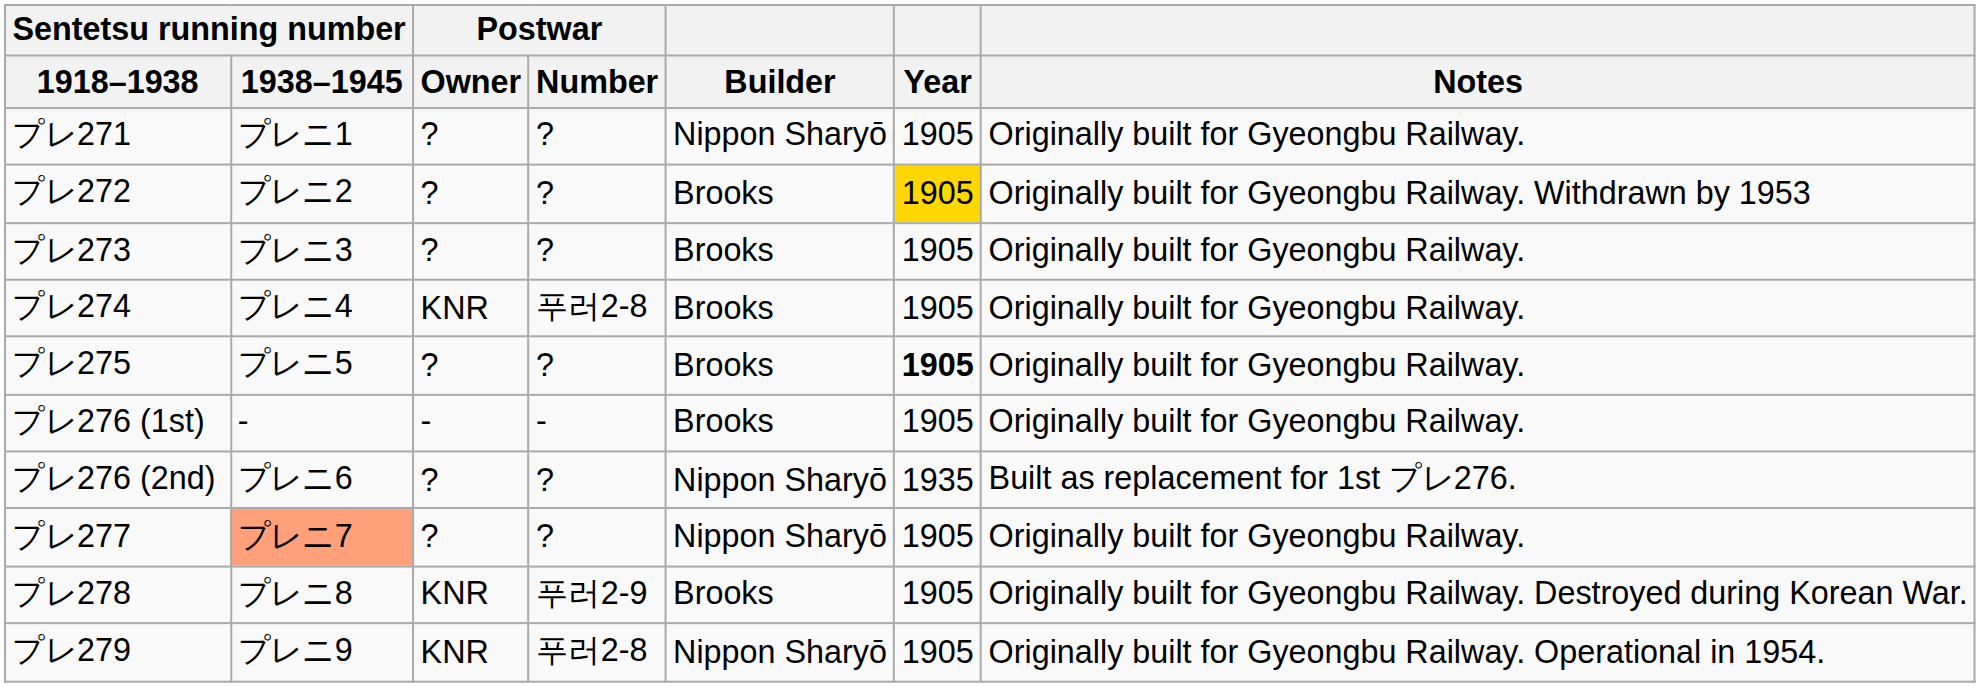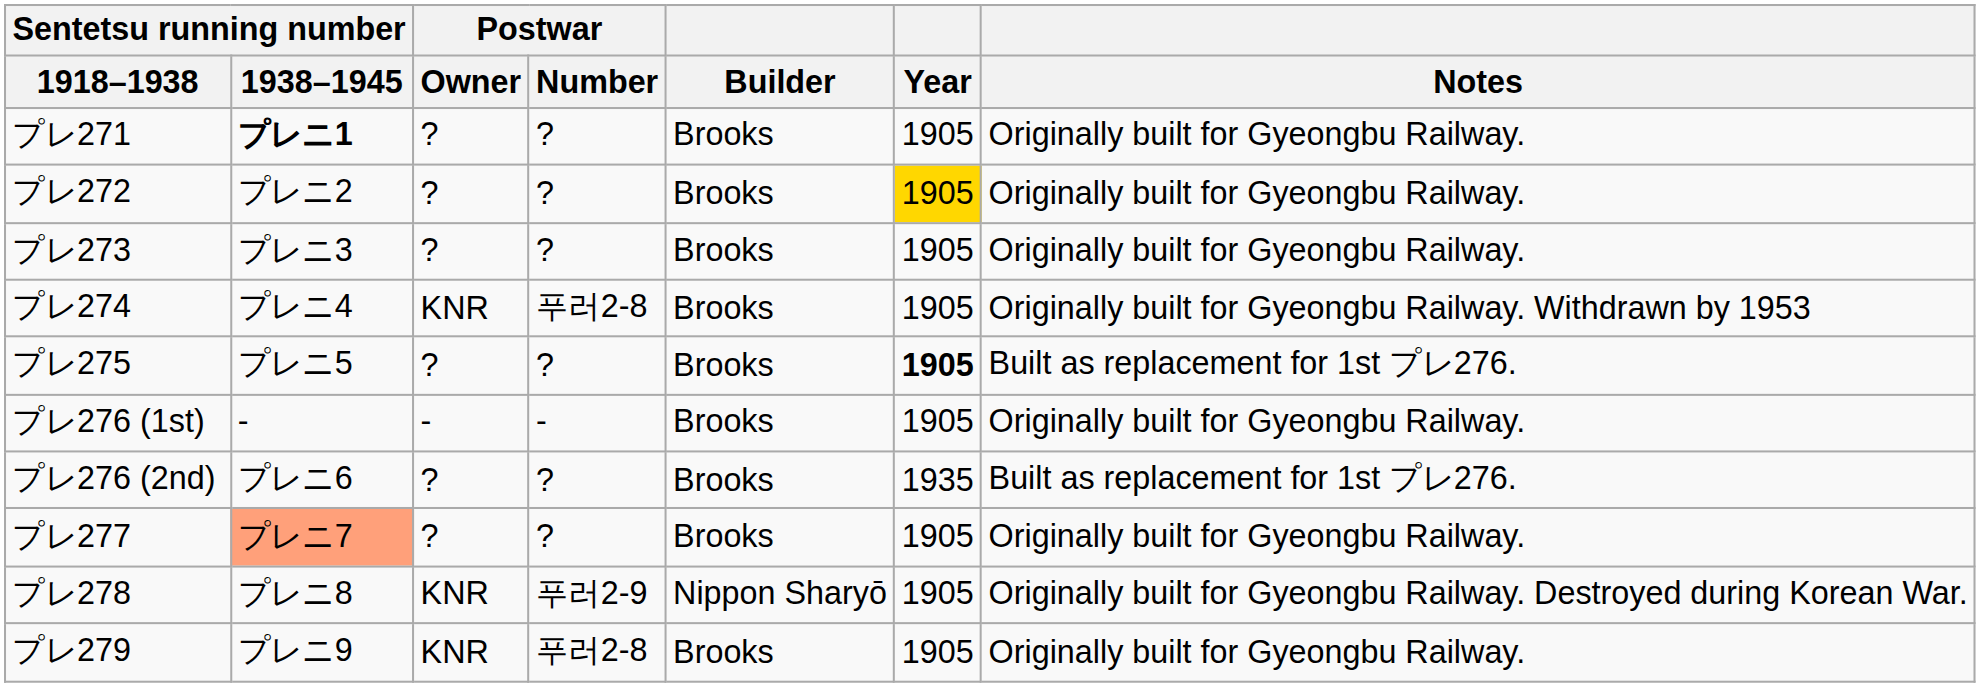プレ271 | Sentetsu running number / 1938–1945: normal -> bold
プレ271 | Builder: Nippon Sharyō -> Brooks
プレ272 | Notes: Originally built for Gyeongbu Railway. Withdrawn by 1953 -> Originally built for Gyeongbu Railway.
プレ274 | Notes: Originally built for Gyeongbu Railway. -> Originally built for Gyeongbu Railway. Withdrawn by 1953
プレ275 | Notes: Originally built for Gyeongbu Railway. -> Built as replacement for 1st プレ276.
プレ276 (2nd) | Builder: Nippon Sharyō -> Brooks
プレ277 | Builder: Nippon Sharyō -> Brooks
プレ278 | Builder: Brooks -> Nippon Sharyō
プレ279 | Builder: Nippon Sharyō -> Brooks
プレ279 | Notes: Originally built for Gyeongbu Railway. Operational in 1954. -> Originally built for Gyeongbu Railway.
